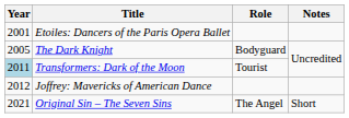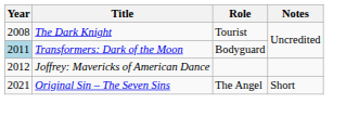- row: 2001 | Etoiles: Dancers of the Paris Opera Ballet
The Dark Knight | Year: 2005 -> 2008
The Dark Knight | Role: Bodyguard -> Tourist
Transformers: Dark of the Moon | Role: Tourist -> Bodyguard
